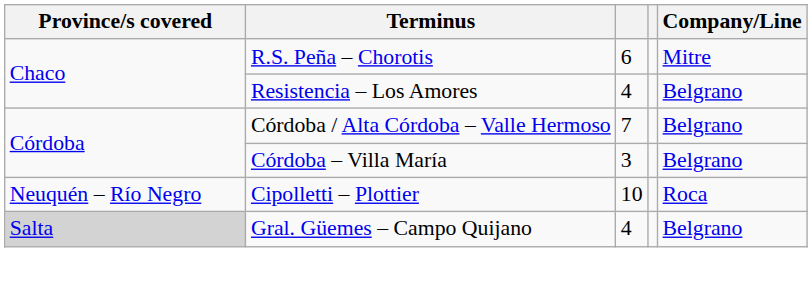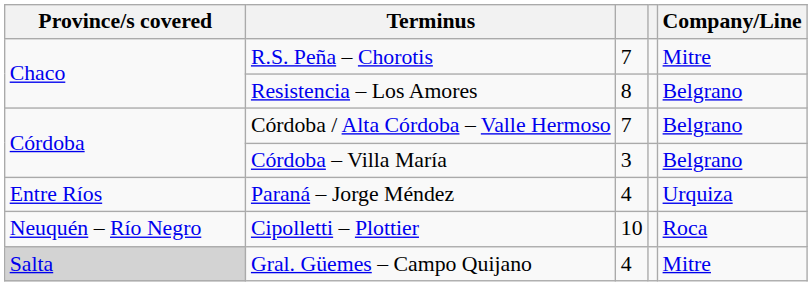R.S. Peña – Chorotis | column 3: 6 -> 7
Resistencia – Los Amores | column 3: 4 -> 8
+ row: Entre Ríos | Paraná – Jorge Méndez | 4 | Urquiza
Gral. Güemes – Campo Quijano | Company/Line: Belgrano -> Mitre
